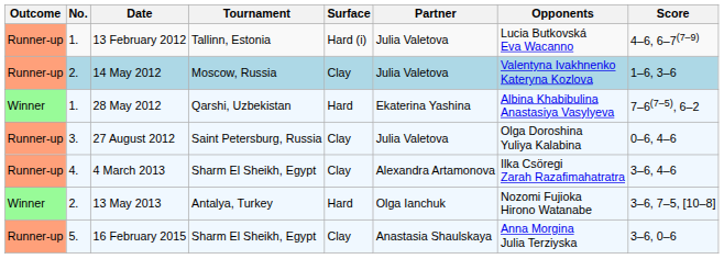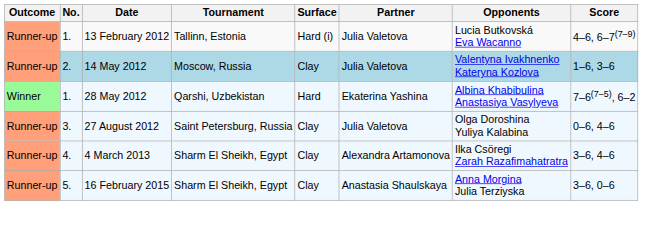- row: Winner | 2. | 13 May 2013 | Antalya, Turkey | Hard | Olga Ianchuk | Nozomi Fujioka Hirono Watanabe | 3–6, 7–5, [10–8]
